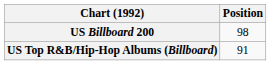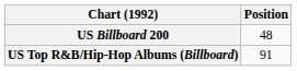US Billboard 200 | Position: 98 -> 48
